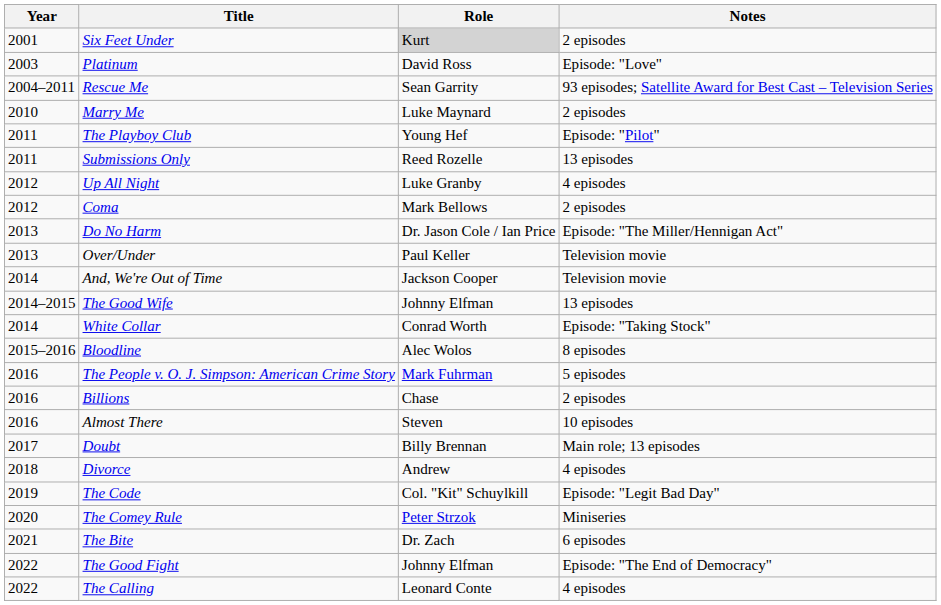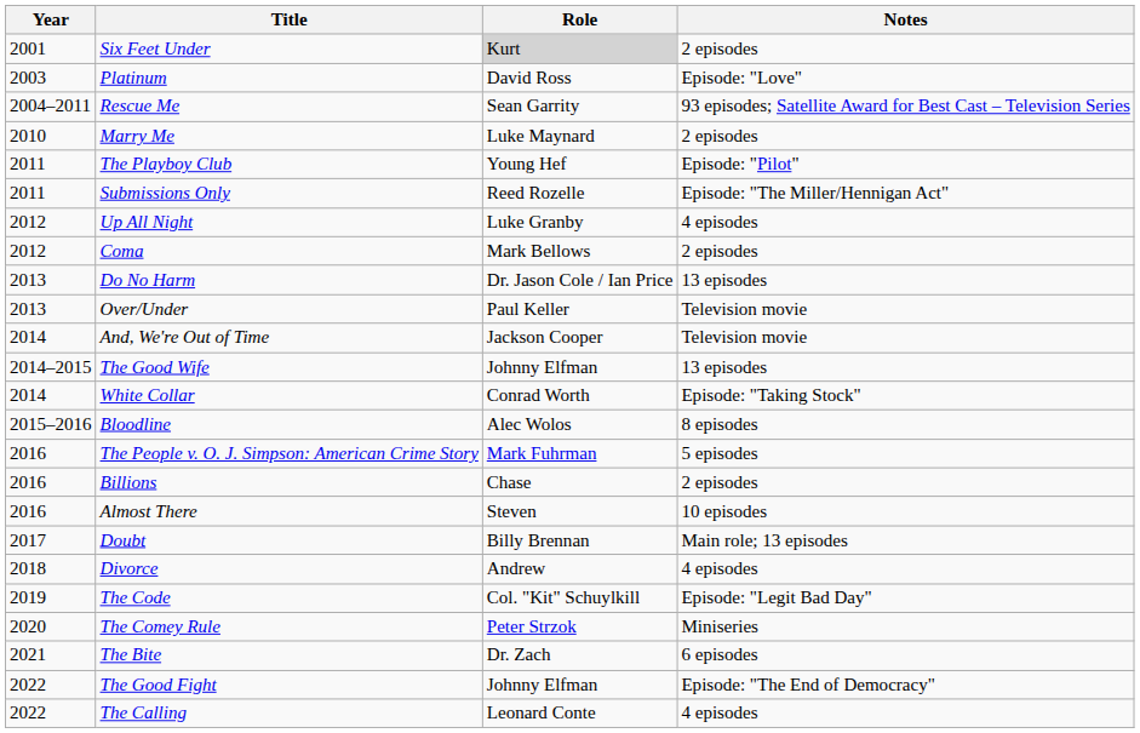Submissions Only | Notes: 13 episodes -> Episode: "The Miller/Hennigan Act"
Do No Harm | Notes: Episode: "The Miller/Hennigan Act" -> 13 episodes
